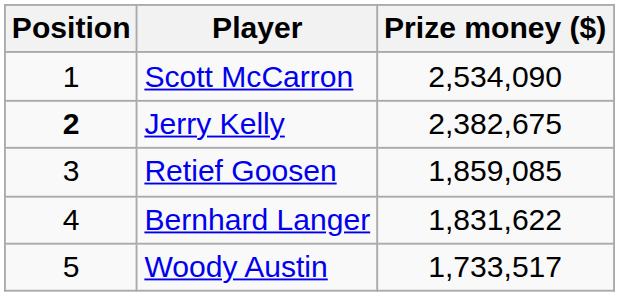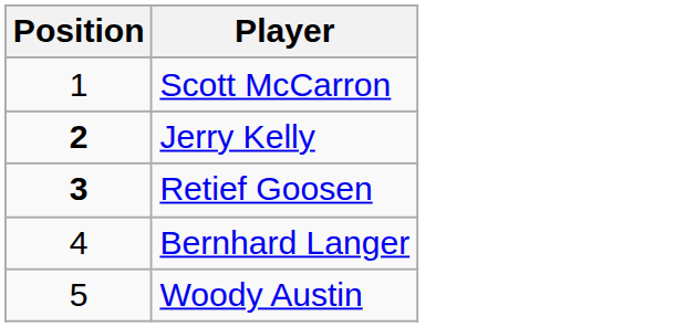- column: Prize money ($) | 2,534,090 | 2,382,675 | 1,859,085 | 1,831,622 | 1,733,517
Retief Goosen | Position: normal -> bold
